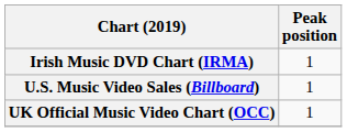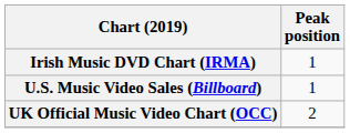UK Official Music Video Chart (OCC) | Peak position: 1 -> 2
